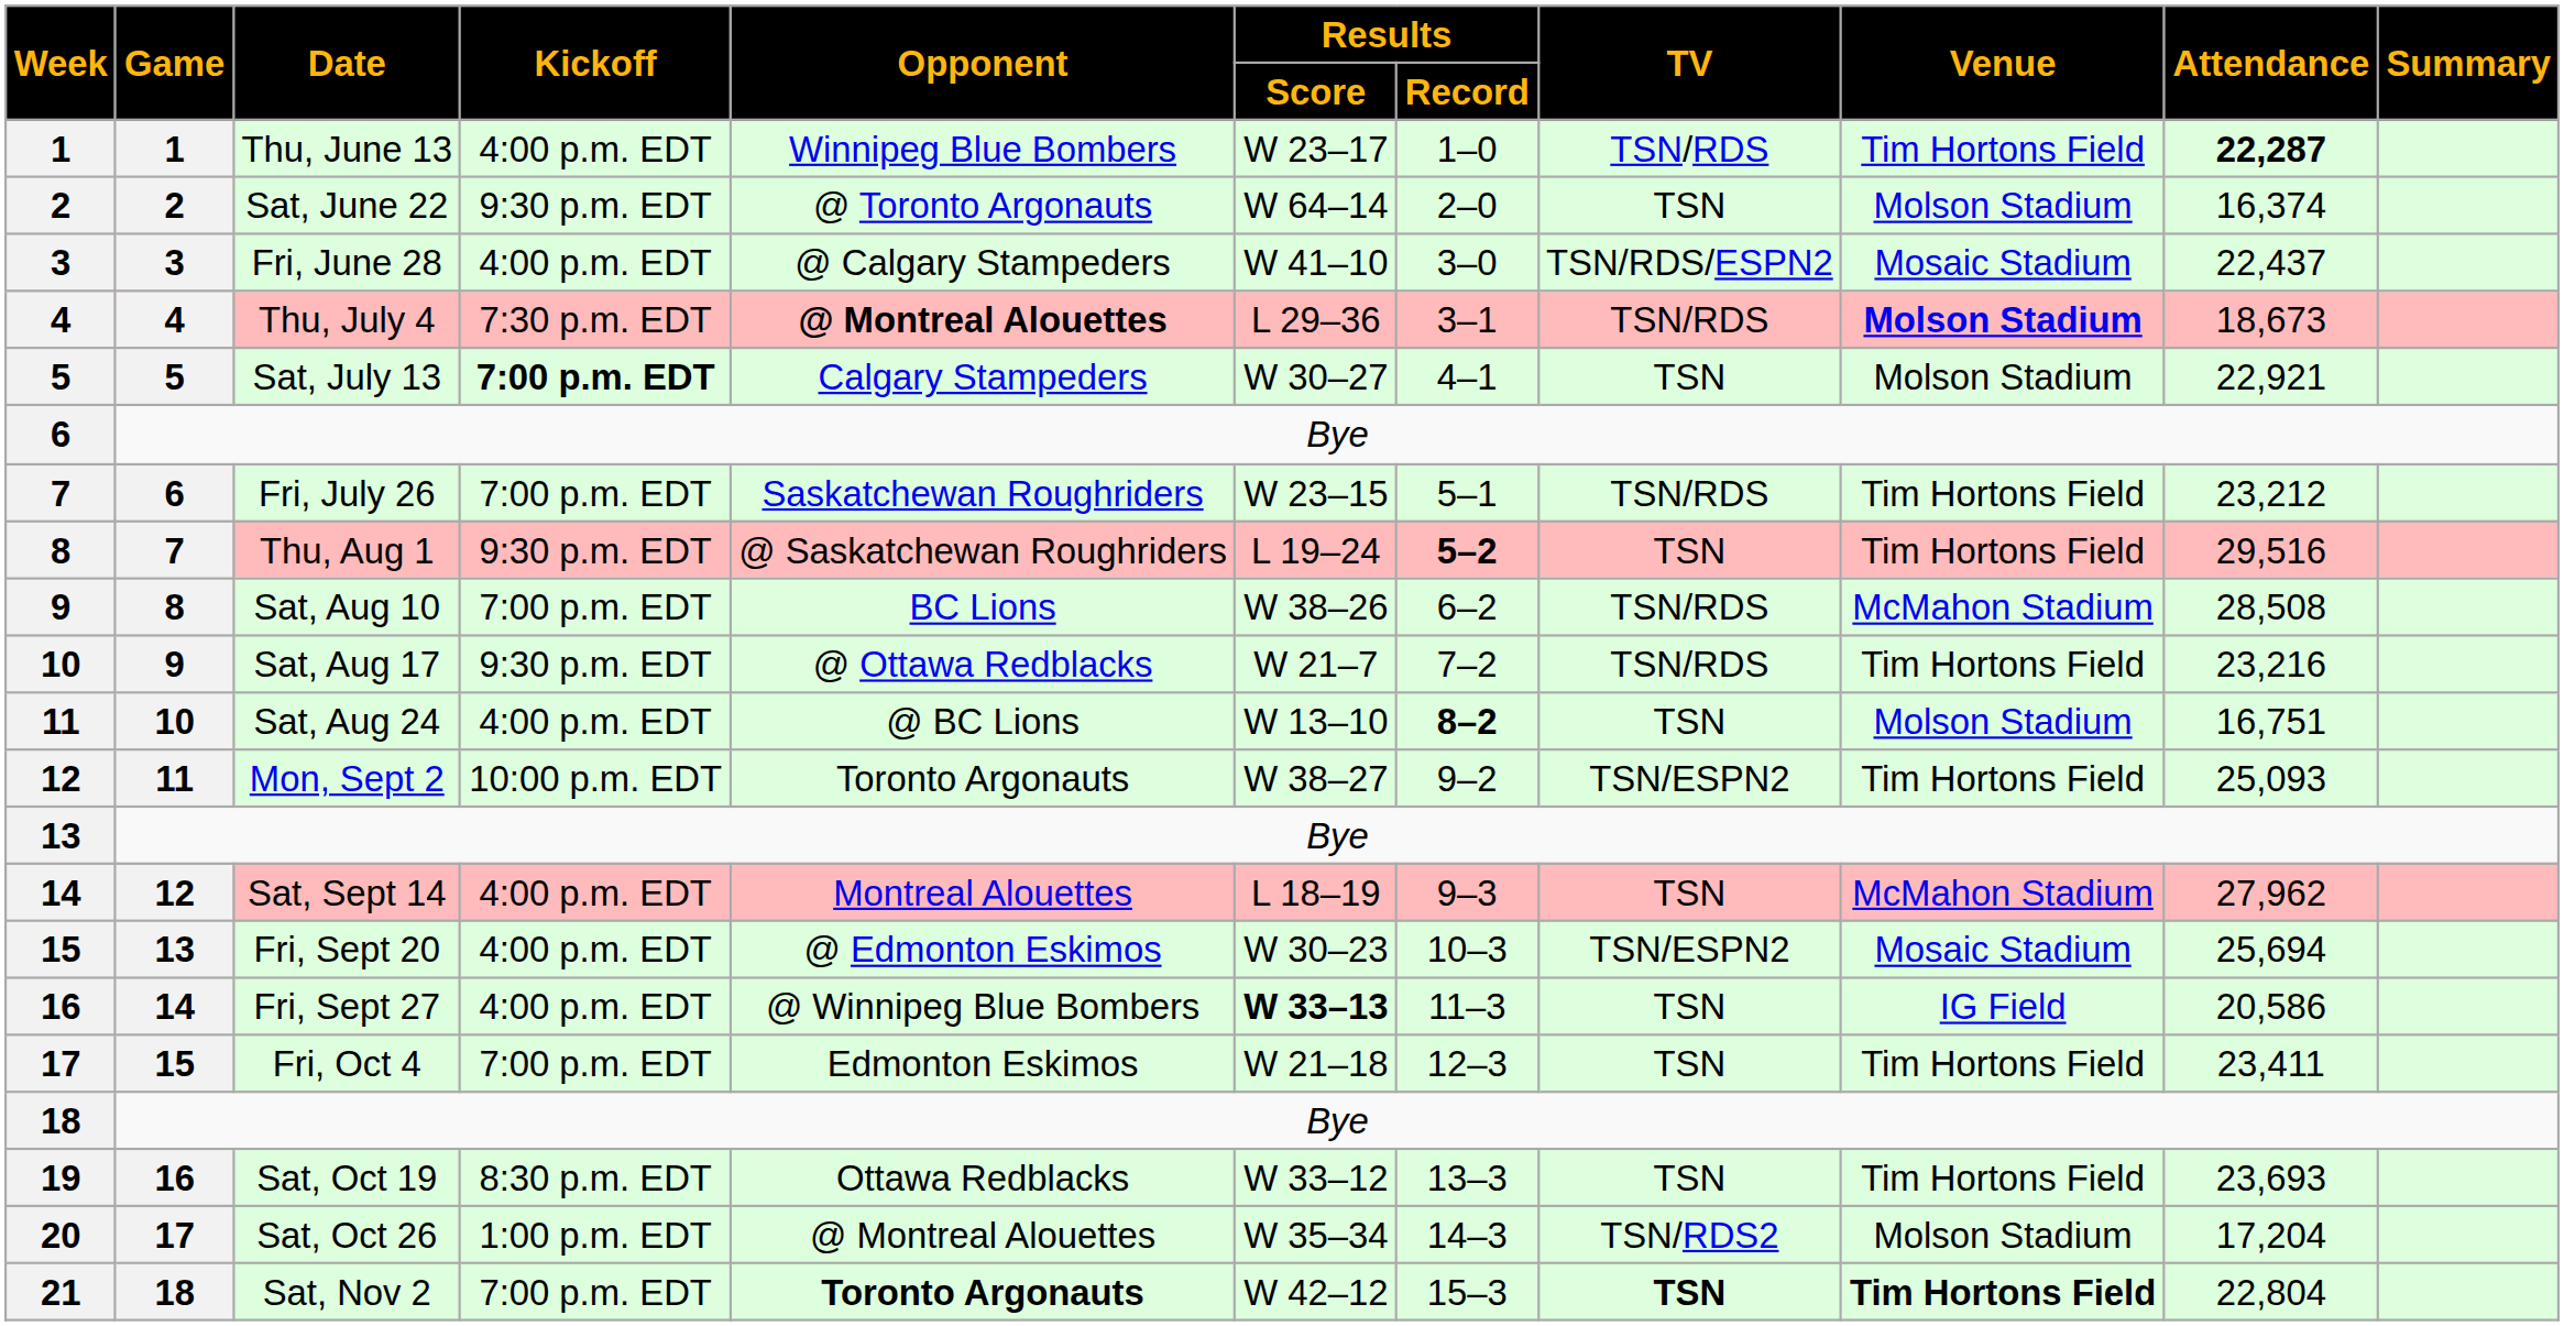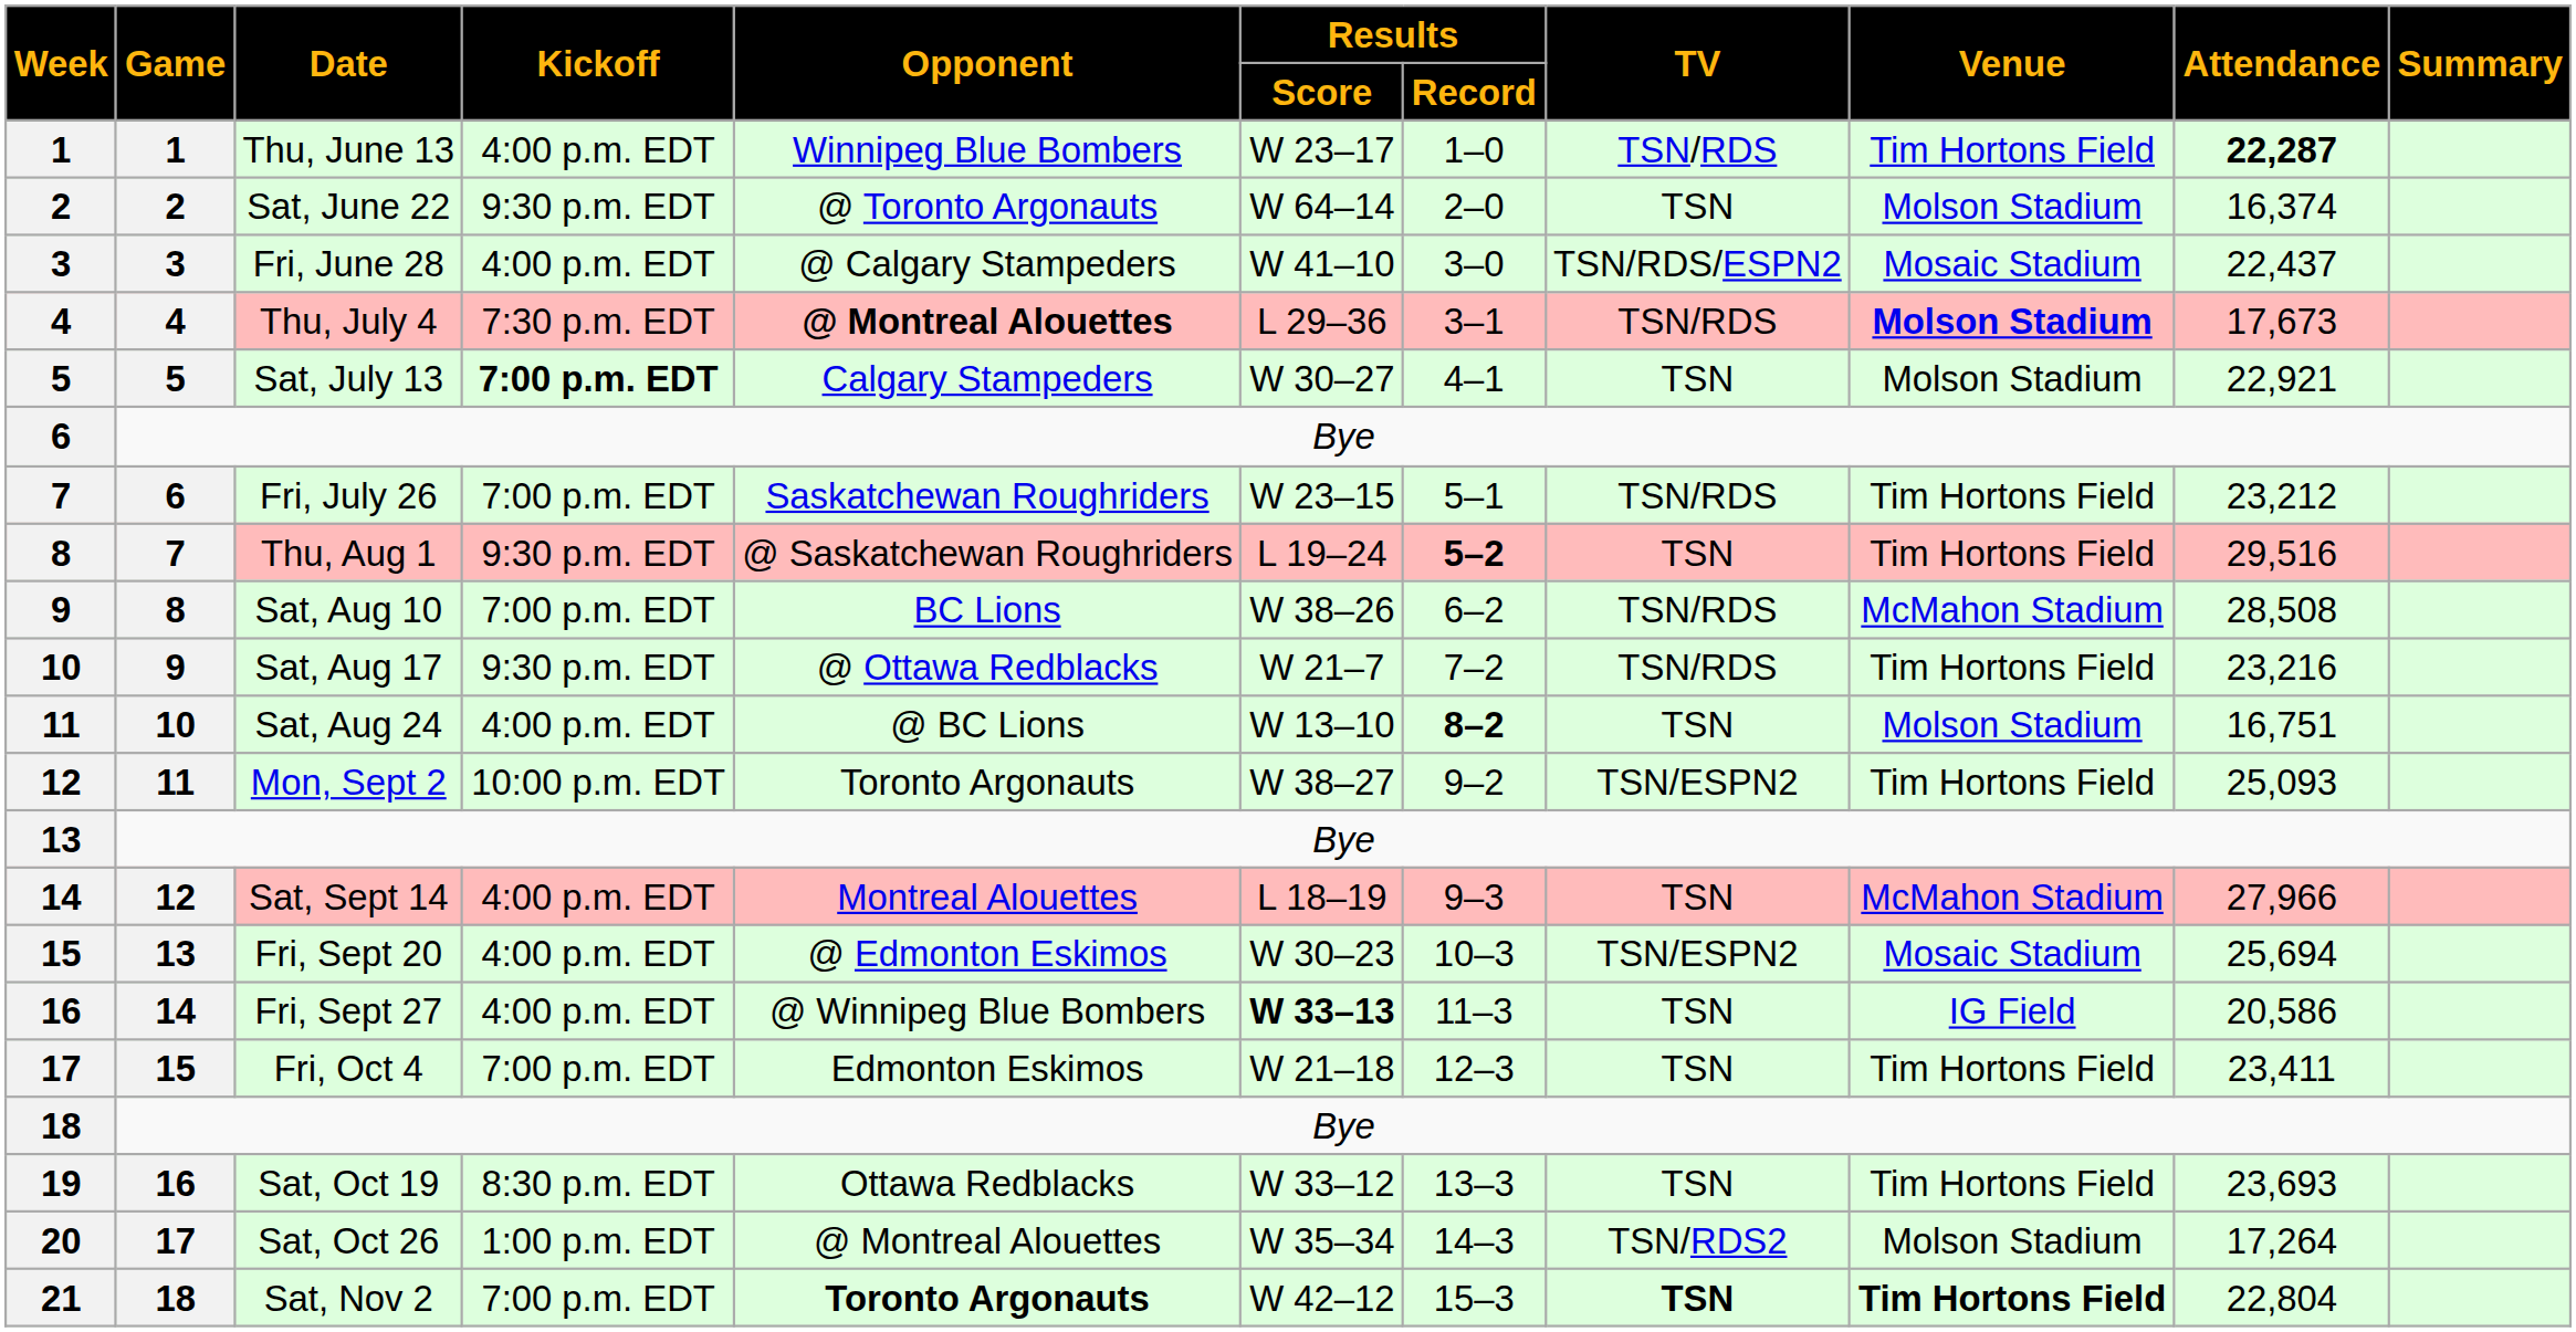Thu, July 4 | Attendance: 18,673 -> 17,673
Sat, Sept 14 | Attendance: 27,962 -> 27,966
Sat, Oct 26 | Attendance: 17,204 -> 17,264
